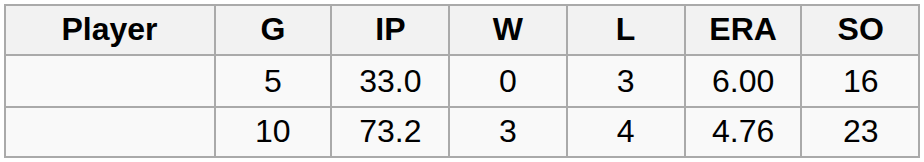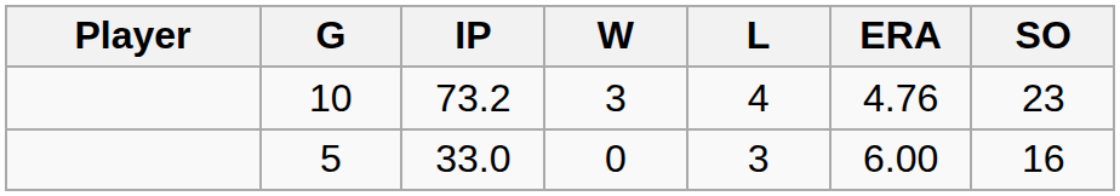rows swapped: 10 <-> 5
